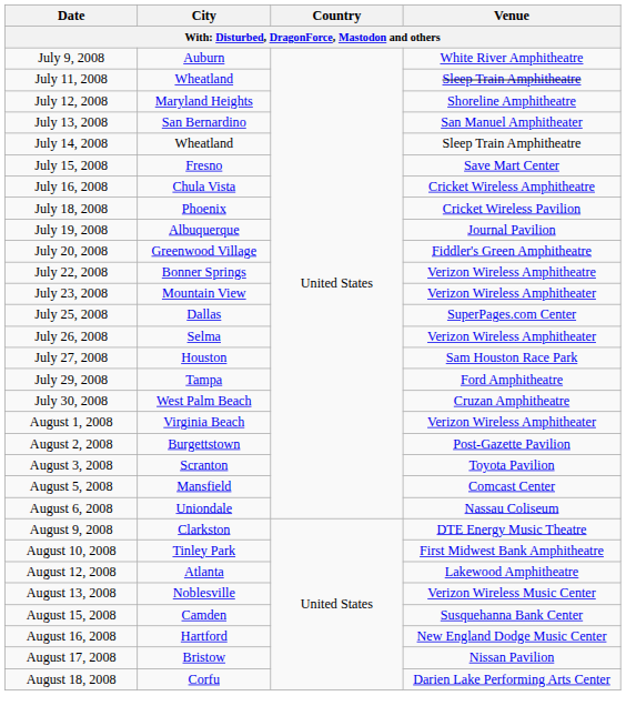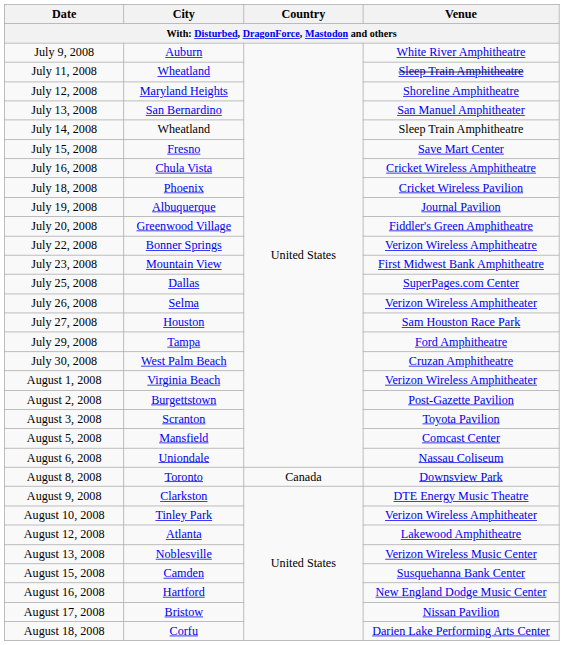July 23, 2008 | Venue: Verizon Wireless Amphitheater -> First Midwest Bank Amphitheatre
+ row: August 8, 2008 | Toronto | Canada | Downsview Park
August 10, 2008 | Venue: First Midwest Bank Amphitheatre -> Verizon Wireless Amphitheater
